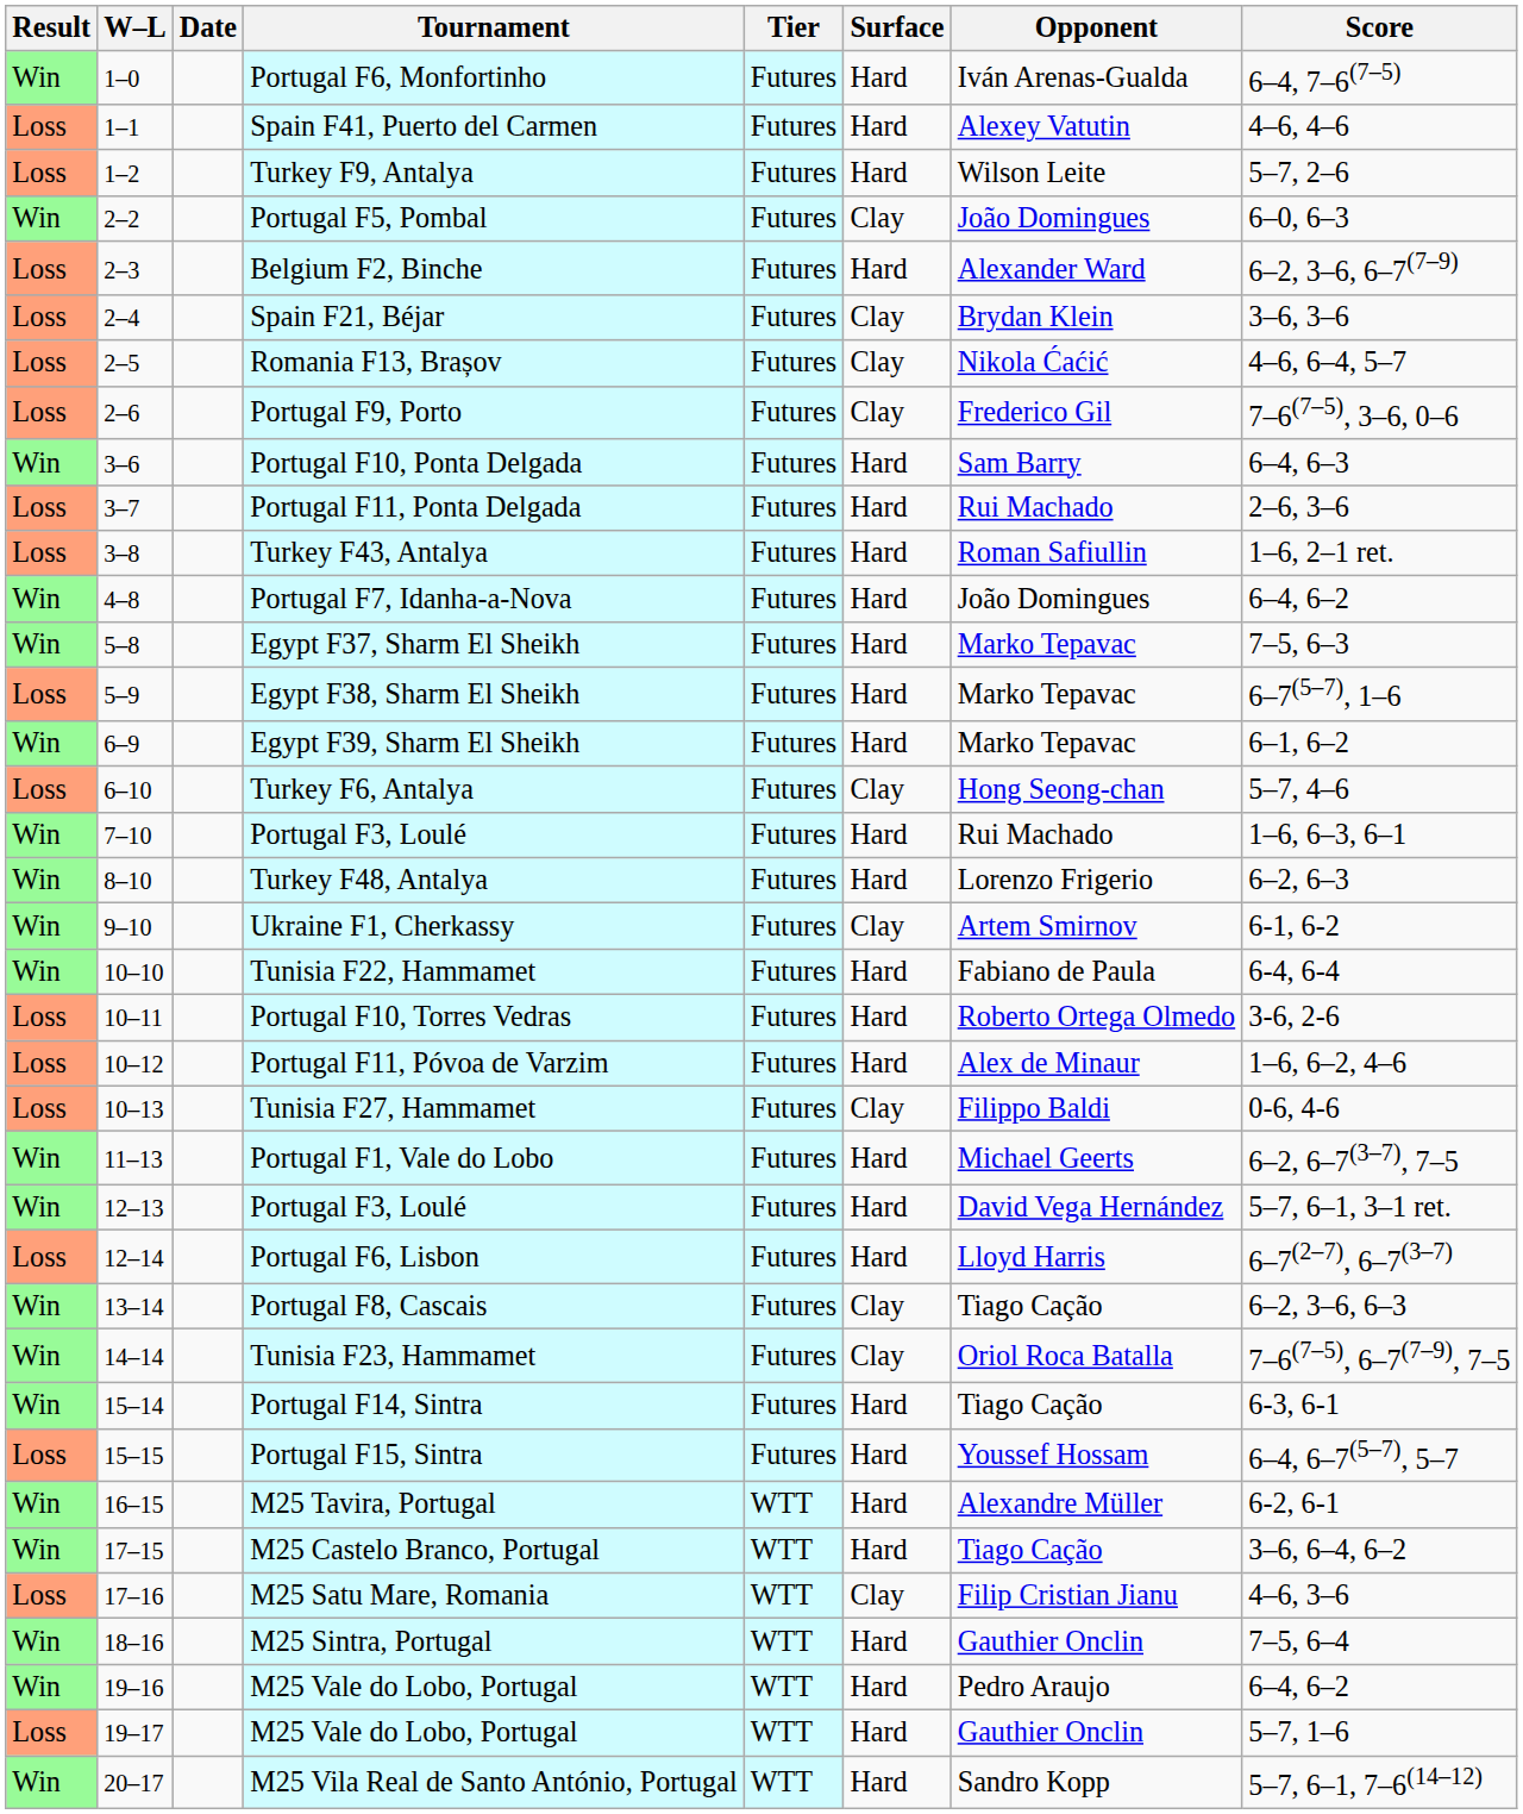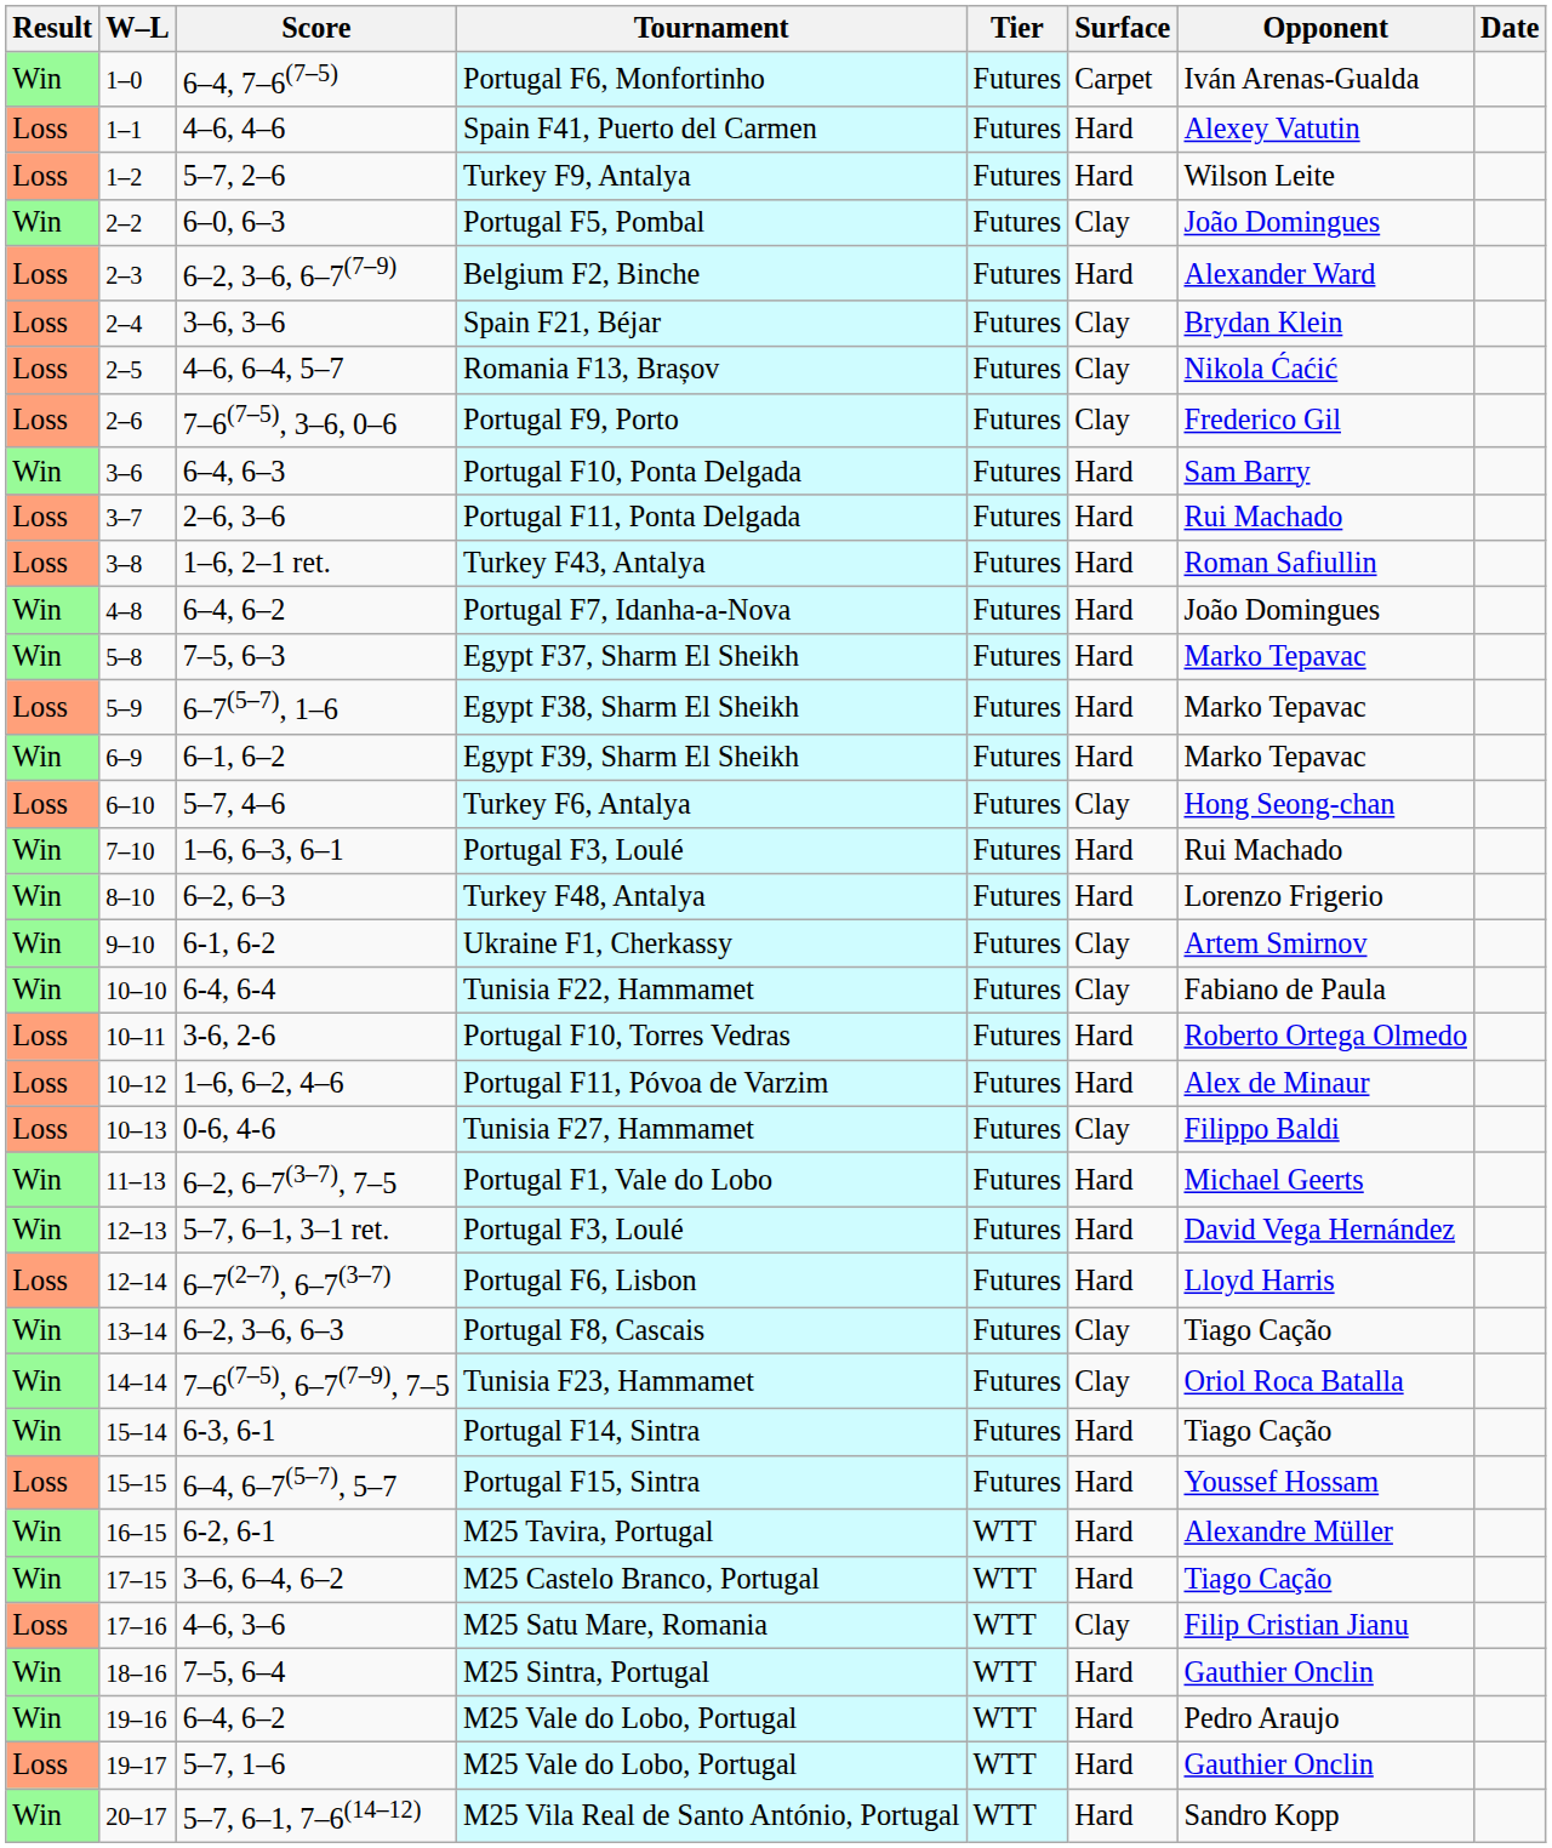columns swapped: Date <-> Score
Portugal F6, Monfortinho | Surface: Hard -> Carpet
Tunisia F22, Hammamet | Surface: Hard -> Clay
